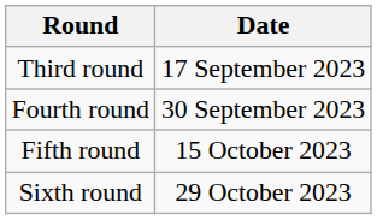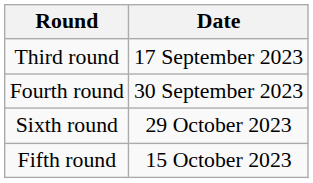rows swapped: Fifth round <-> Sixth round
